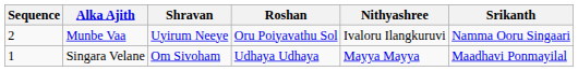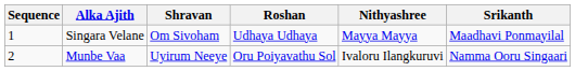rows swapped: Singara Velane <-> Munbe Vaa
